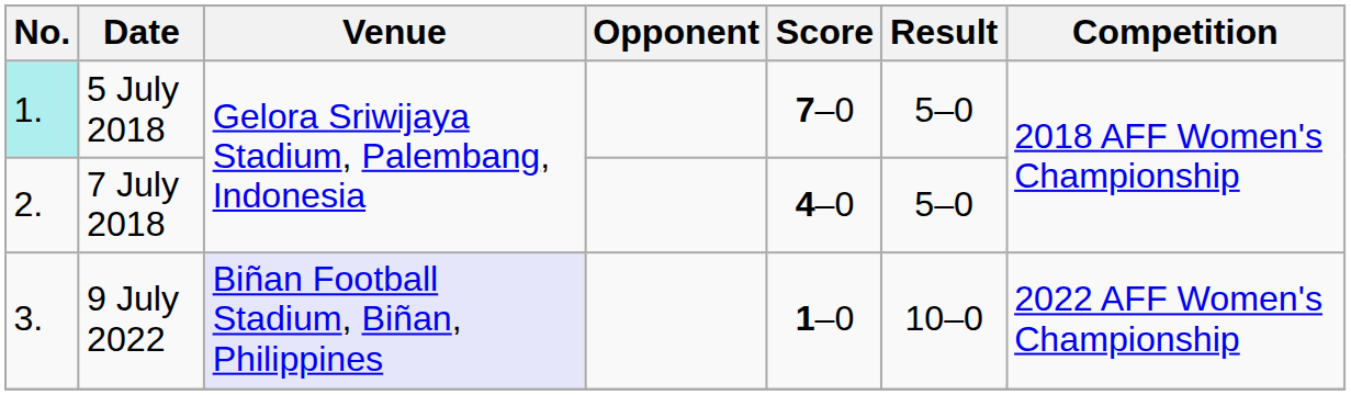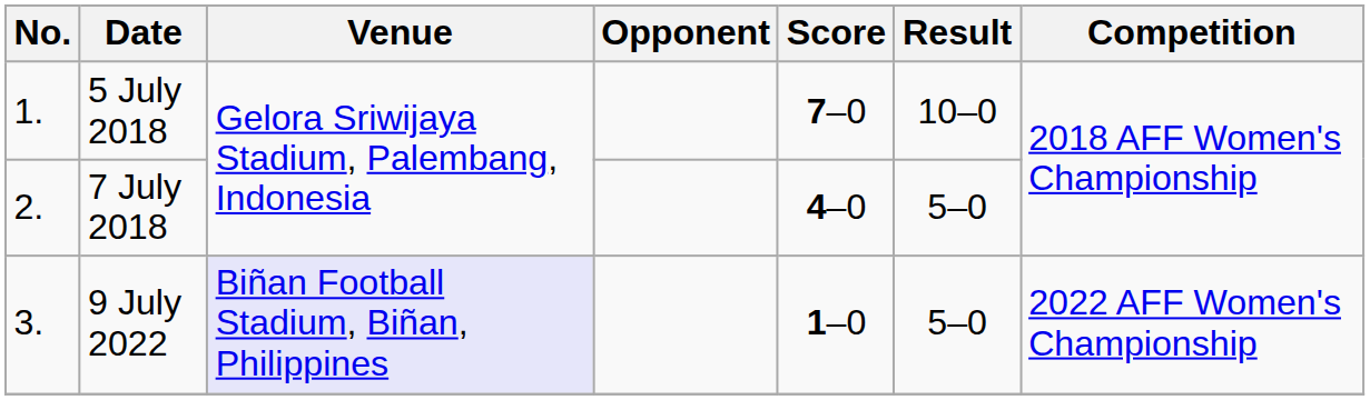5 July 2018 | No.: paleturquoise background -> no background
5 July 2018 | Result: 5–0 -> 10–0
9 July 2022 | Result: 10–0 -> 5–0
